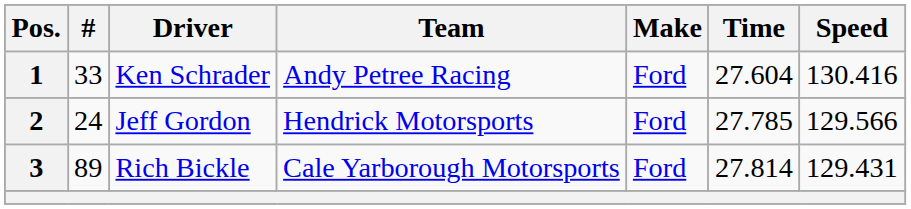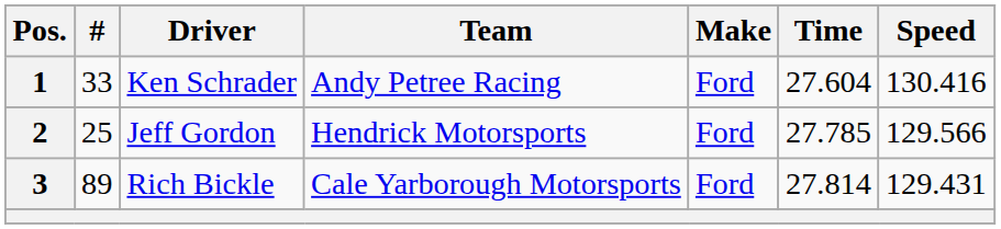2 | #: 24 -> 25
